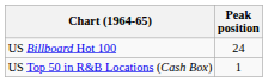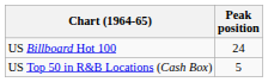US Top 50 in R&B Locations (Cash Box) | Peak position: 1 -> 5
